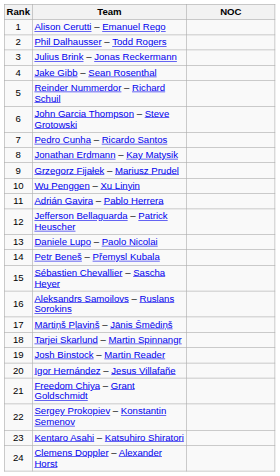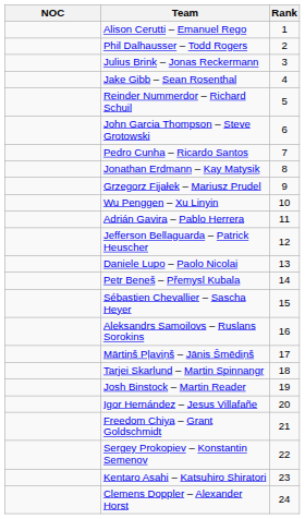columns swapped: Rank <-> NOC
